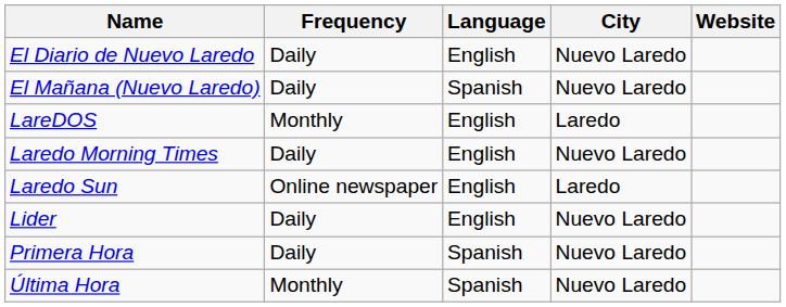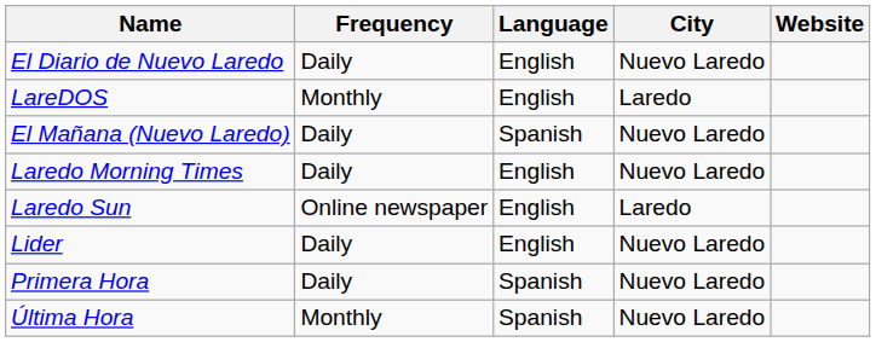rows swapped: El Mañana (Nuevo Laredo) <-> LareDOS
